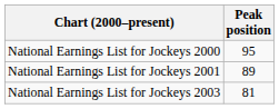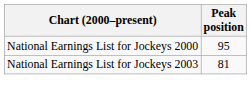- row: National Earnings List for Jockeys 2001 | 89
